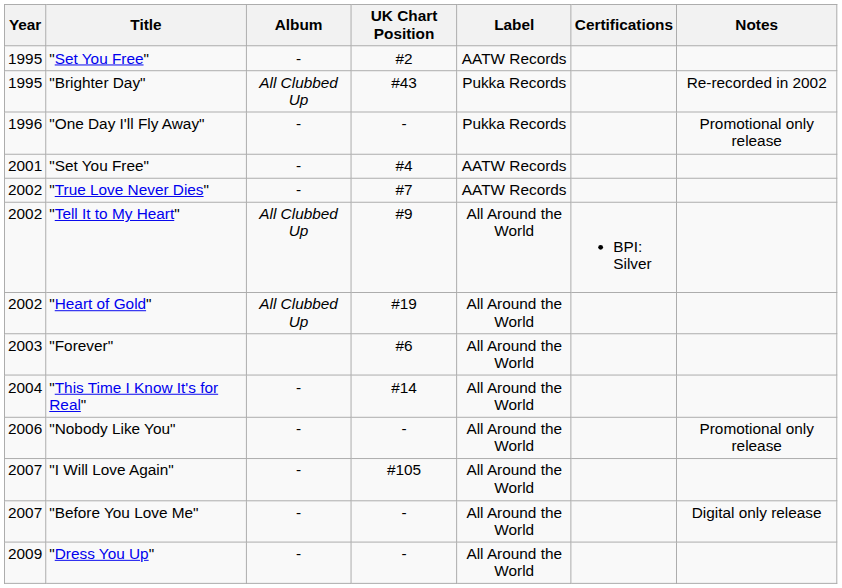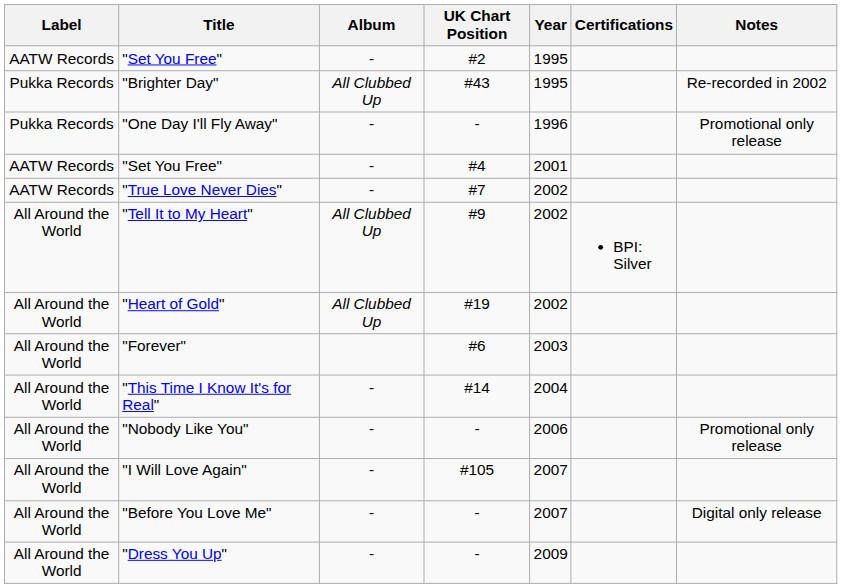columns swapped: Year <-> Label
